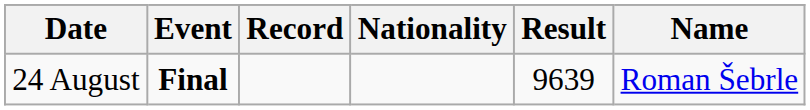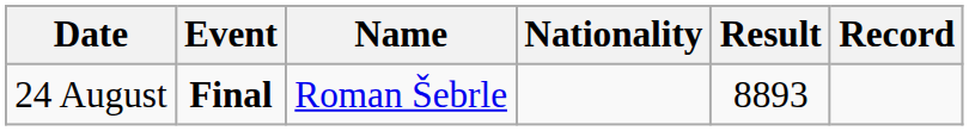columns swapped: Name <-> Record
24 August | Result: 9639 -> 8893
